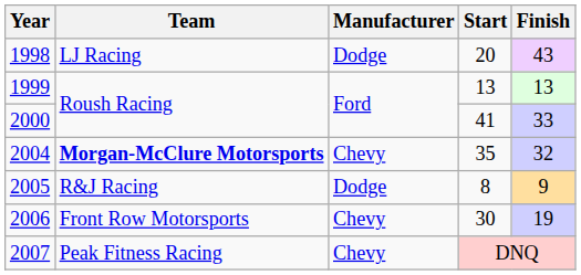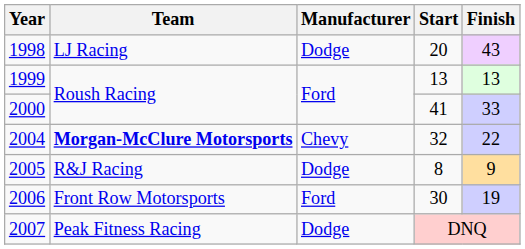2004 | Start: 35 -> 32
2004 | Finish: 32 -> 22
2006 | Manufacturer: Chevy -> Ford
2007 | Manufacturer: Chevy -> Dodge
